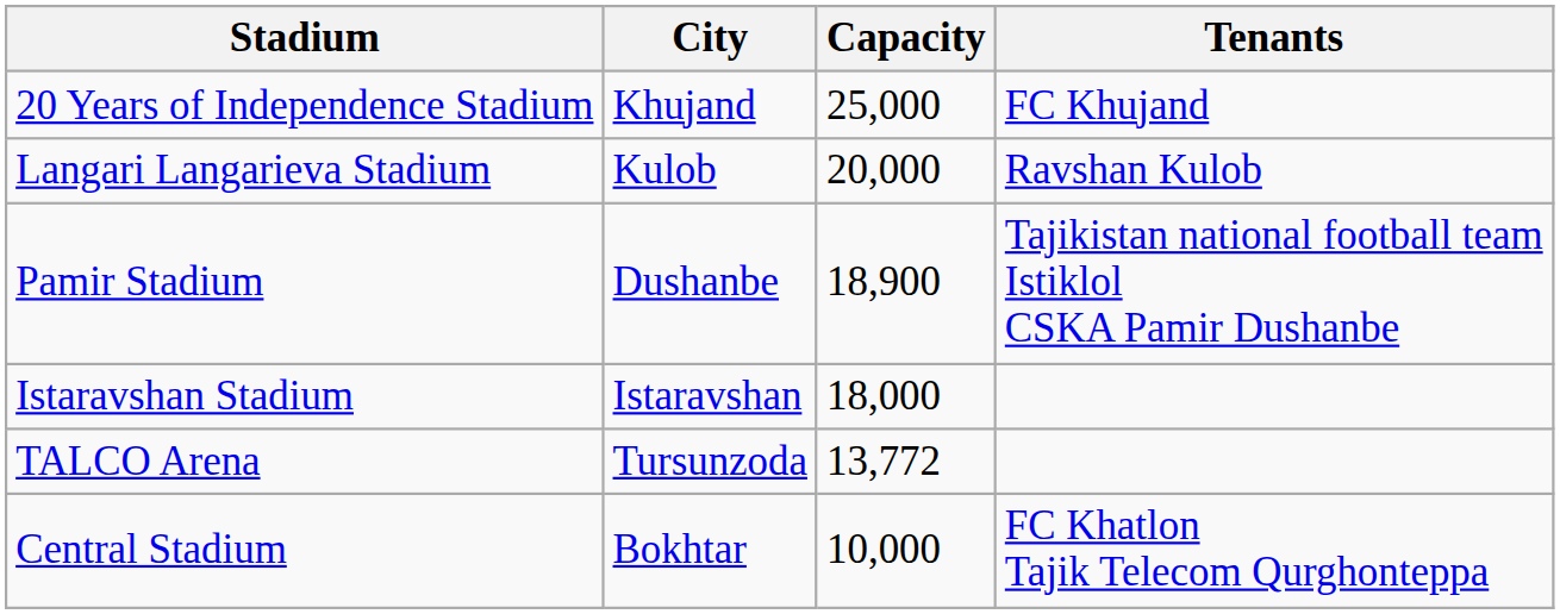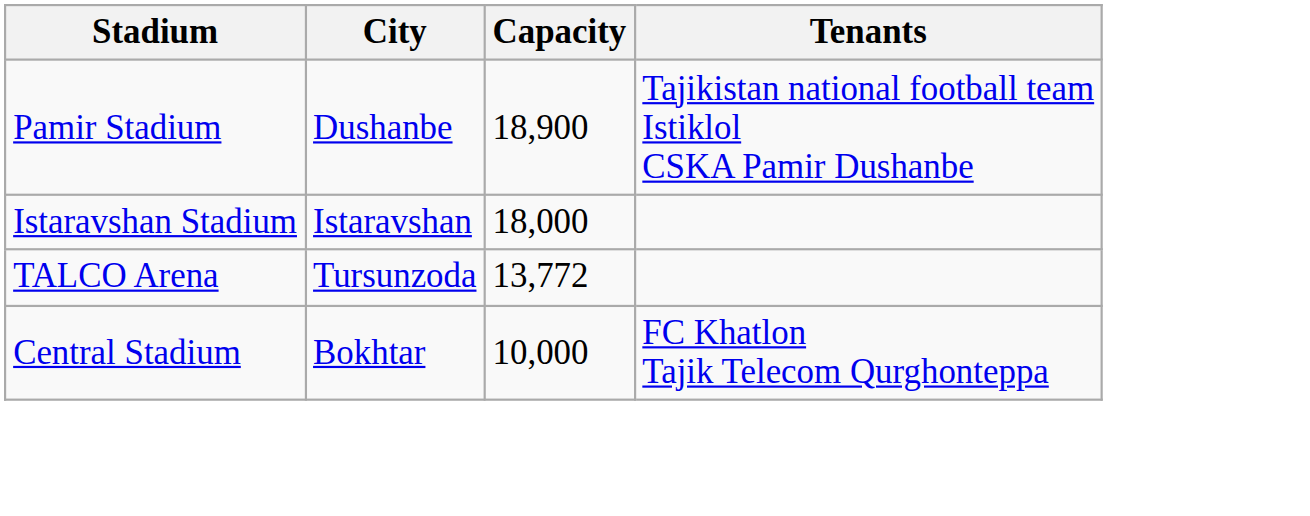- row: 20 Years of Independence Stadium | Khujand | 25,000 | FC Khujand
- row: Langari Langarieva Stadium | Kulob | 20,000 | Ravshan Kulob
